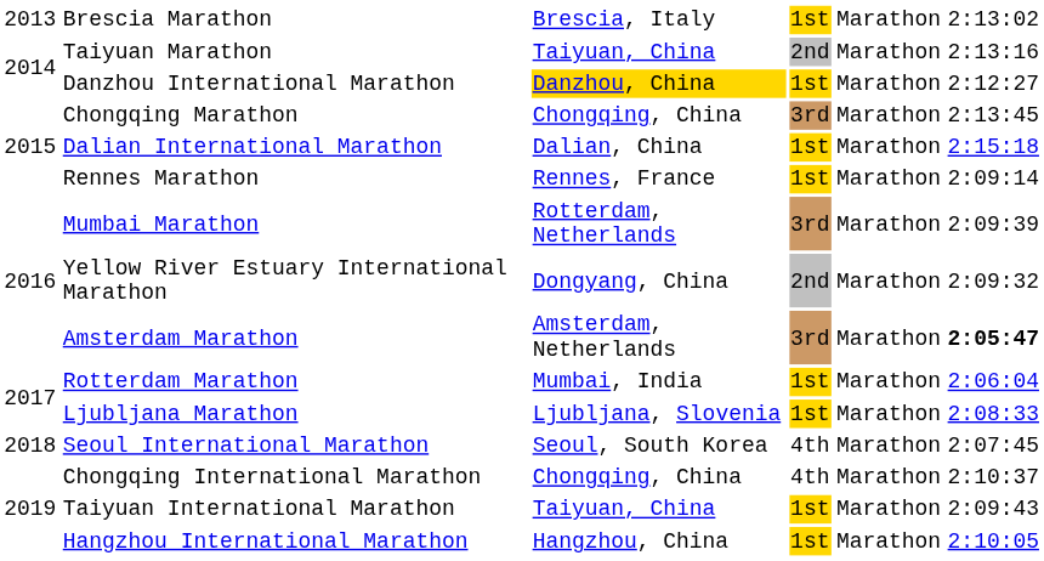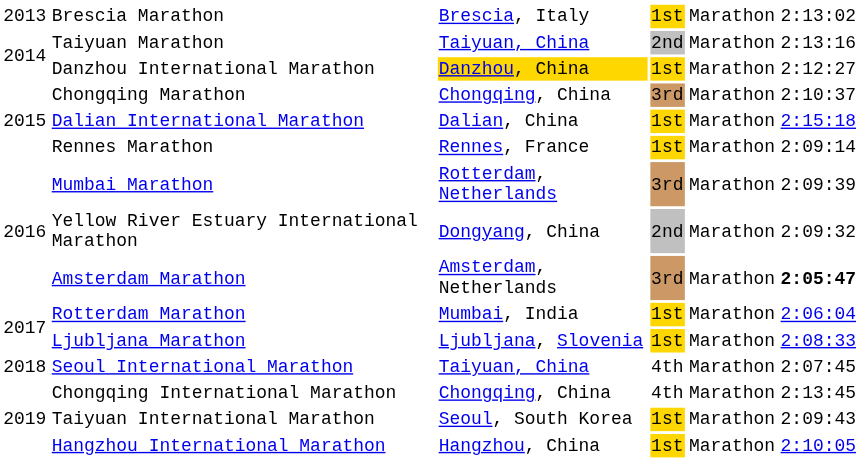Chongqing Marathon | column 6: 2:13:45 -> 2:10:37
Seoul International Marathon | column 3: Seoul, South Korea -> Taiyuan, China
Chongqing International Marathon | column 6: 2:10:37 -> 2:13:45
Taiyuan International Marathon | column 3: Taiyuan, China -> Seoul, South Korea
